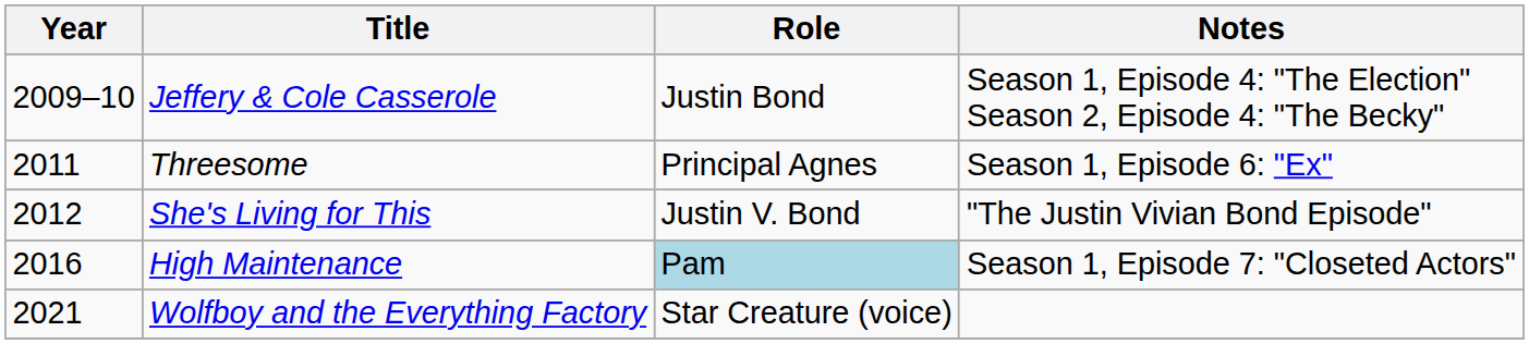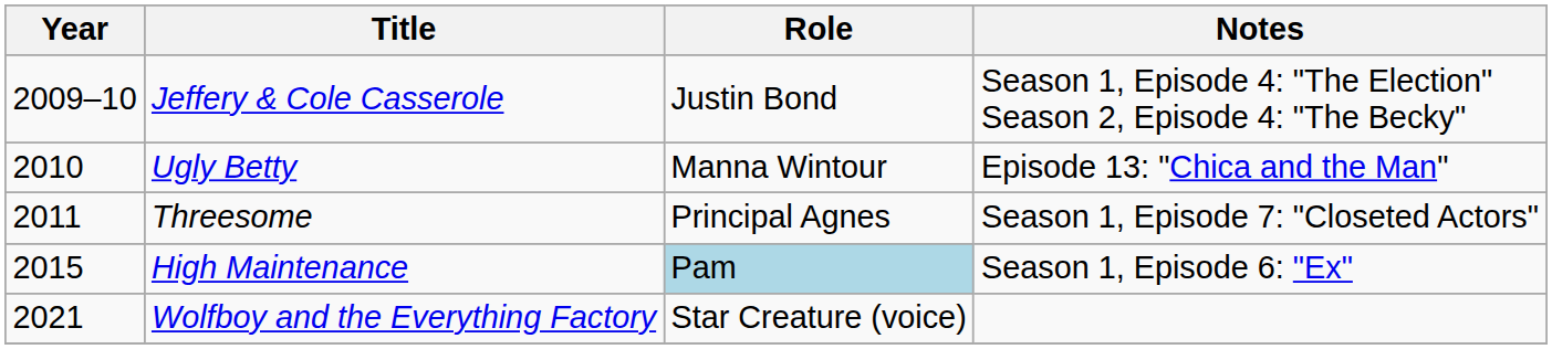+ row: 2010 | Ugly Betty | Manna Wintour | Episode 13: "Chica and the Man"
Threesome | Notes: Season 1, Episode 6: "Ex" -> Season 1, Episode 7: "Closeted Actors"
- row: 2012 | She's Living for This | Justin V. Bond | "The Justin Vivian Bond Episode"
High Maintenance | Year: 2016 -> 2015
High Maintenance | Notes: Season 1, Episode 7: "Closeted Actors" -> Season 1, Episode 6: "Ex"
